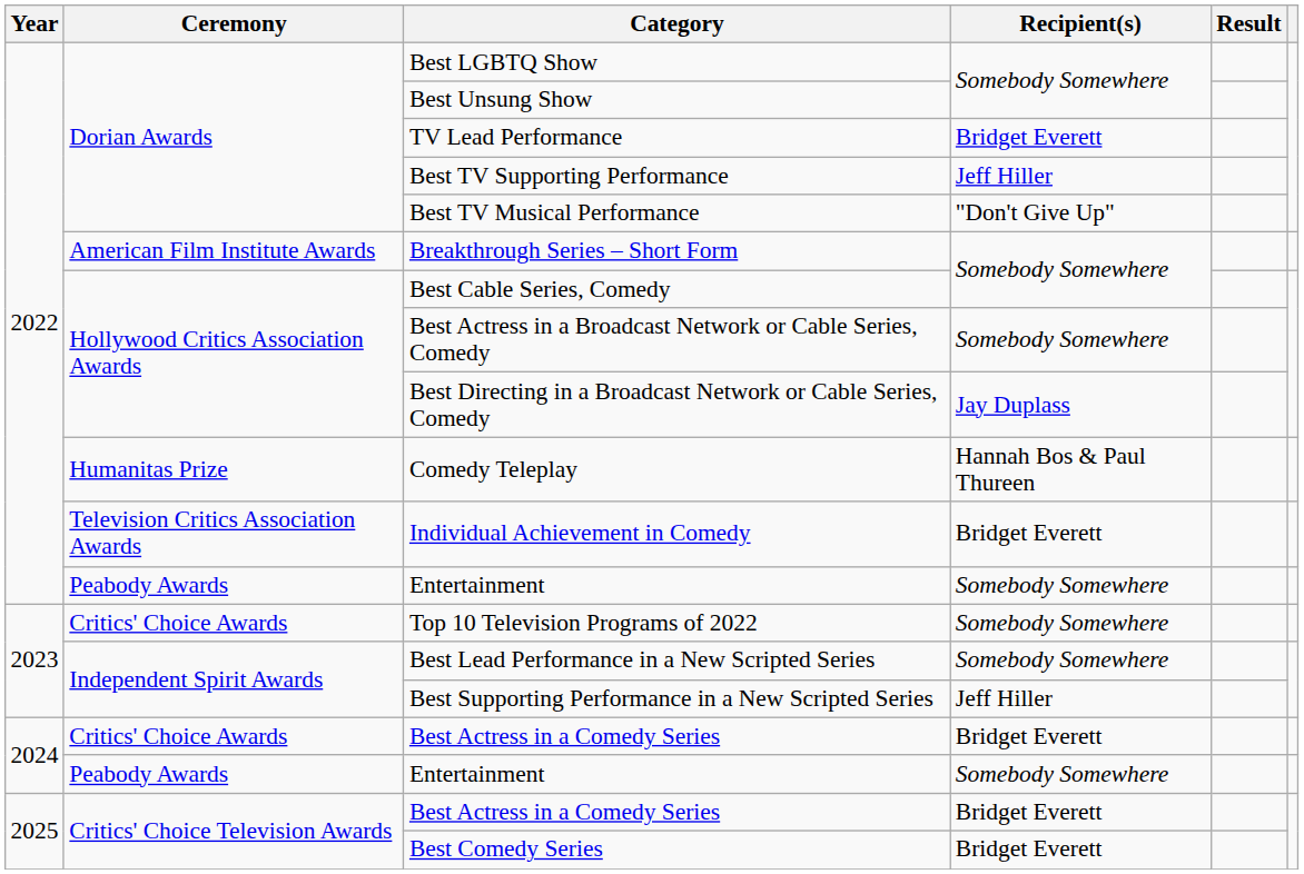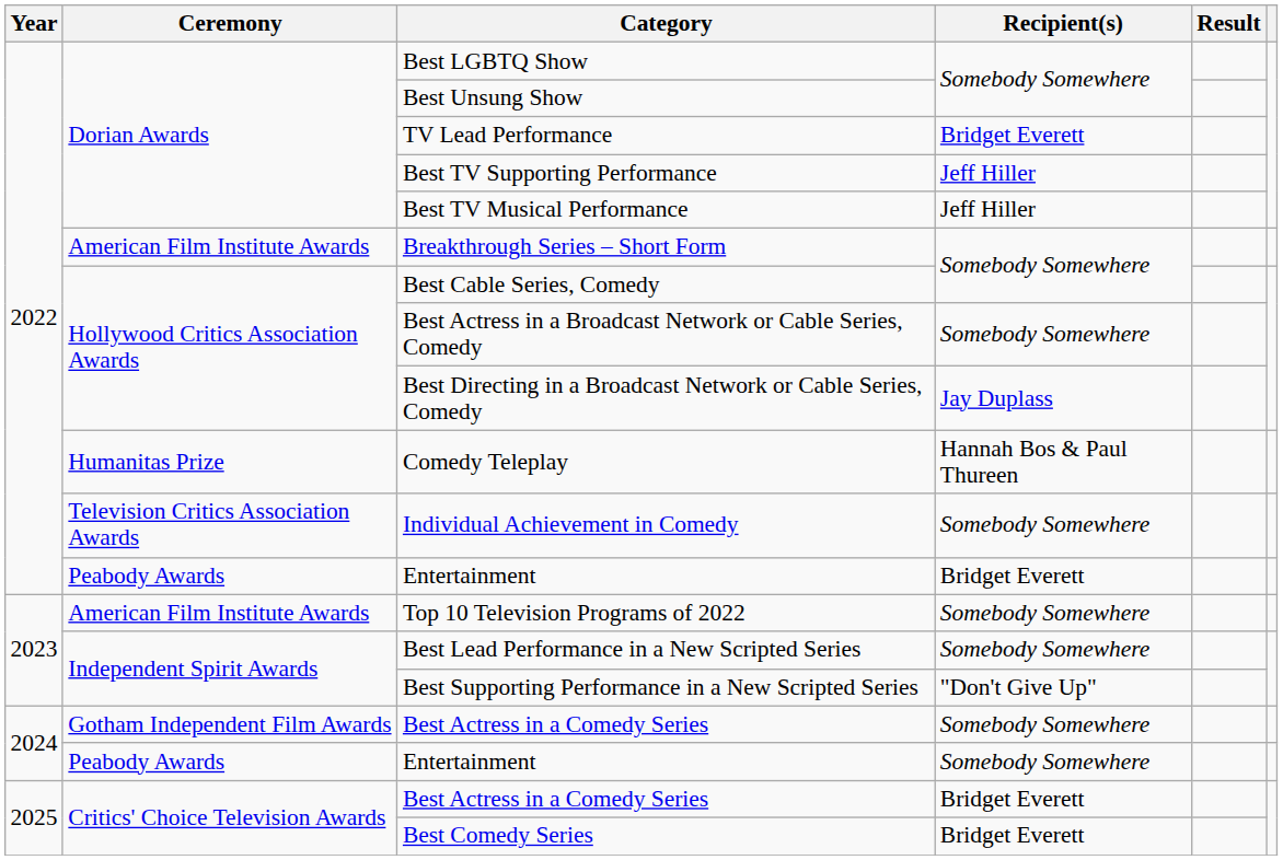Best TV Musical Performance | Recipient(s): "Don't Give Up" -> Jeff Hiller
Individual Achievement in Comedy | Recipient(s): Bridget Everett -> Somebody Somewhere
2022 / Entertainment | Recipient(s): Somebody Somewhere -> Bridget Everett
Top 10 Television Programs of 2022 | Ceremony: Critics' Choice Awards -> American Film Institute Awards
Best Supporting Performance in a New Scripted Series | Recipient(s): Jeff Hiller -> "Don't Give Up"
2024 / Best Actress in a Comedy Series | Ceremony: Critics' Choice Awards -> Gotham Independent Film Awards
2024 / Best Actress in a Comedy Series | Recipient(s): Bridget Everett -> Somebody Somewhere
